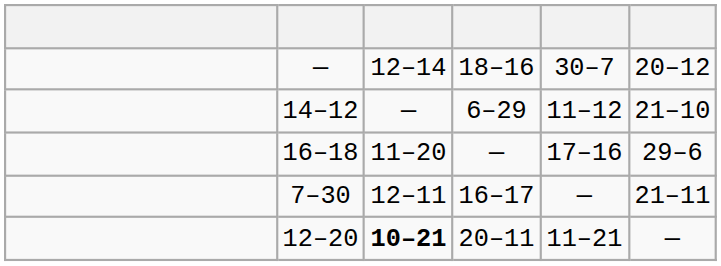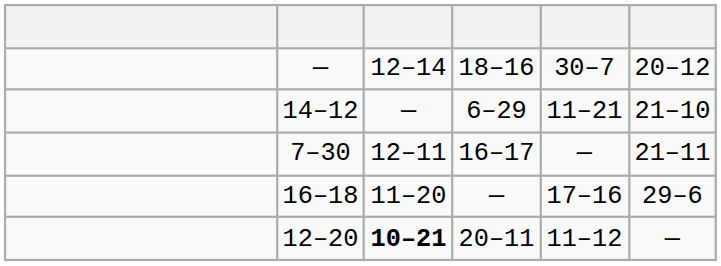14–12 | column 5: 11–12 -> 11–21
rows swapped: 16–18 <-> 7–30
12–20 | column 5: 11–21 -> 11–12
